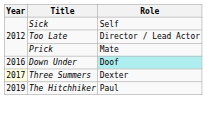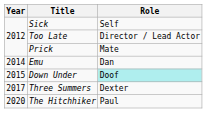+ row: 2014 | Emu | Dan
Down Under | Year: 2016 -> 2015
Three Summers | Year: lightyellow background -> no background
The Hitchhiker | Year: 2019 -> 2020
